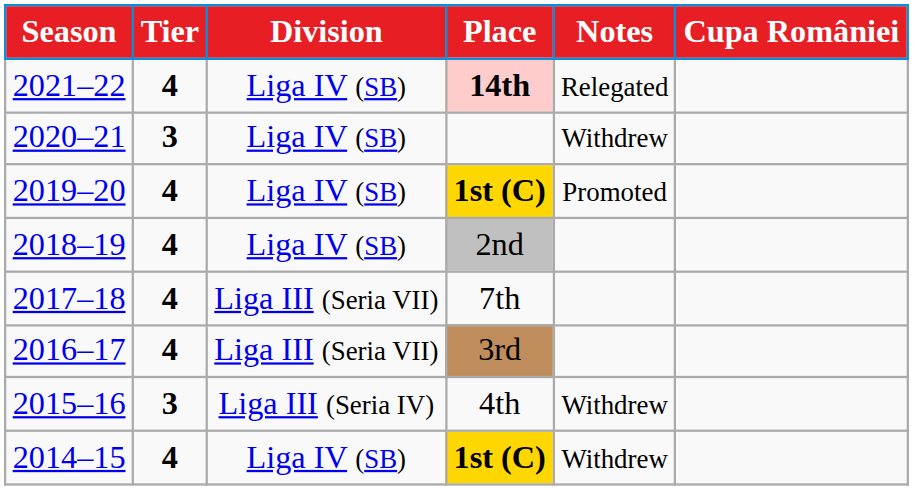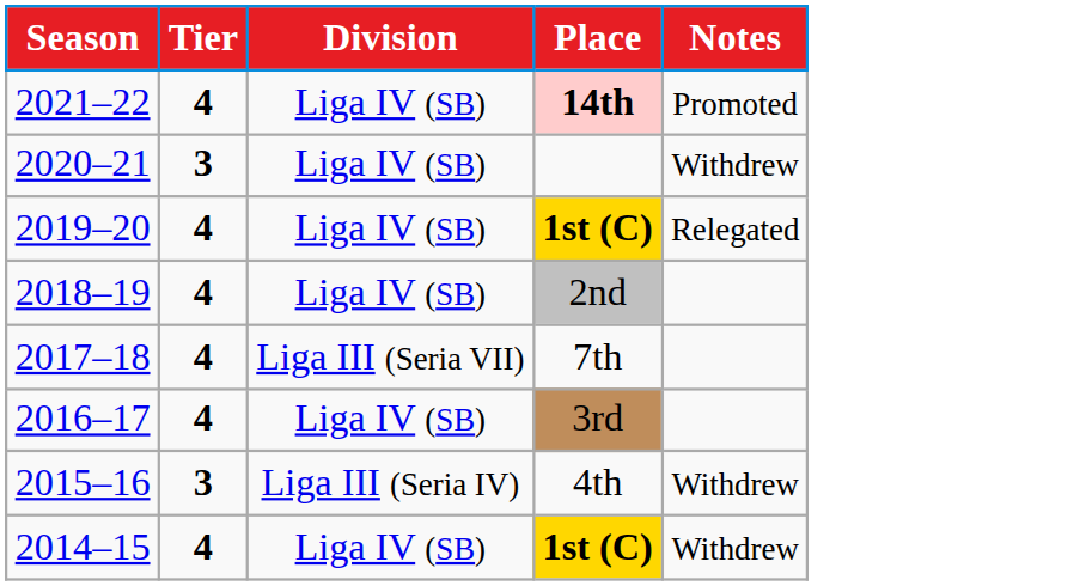- column: Cupa României
2021–22 | Notes: Relegated -> Promoted
2019–20 | Notes: Promoted -> Relegated
2016–17 | Division: Liga III (Seria VII) -> Liga IV (SB)
